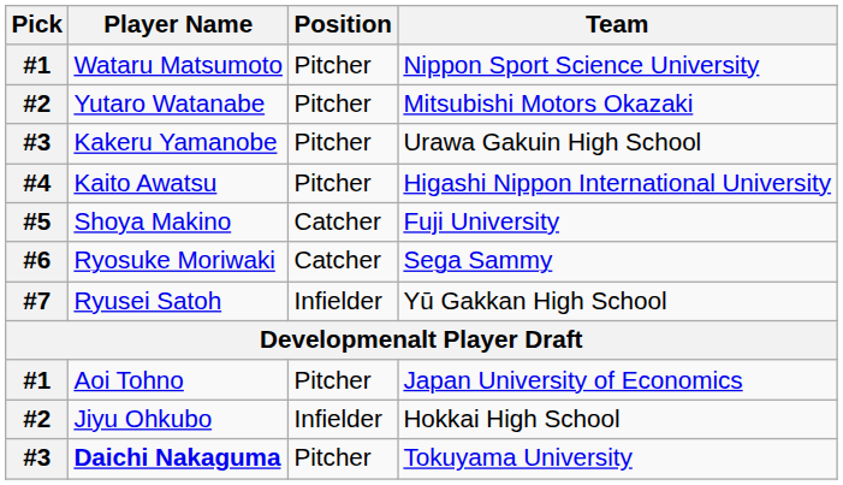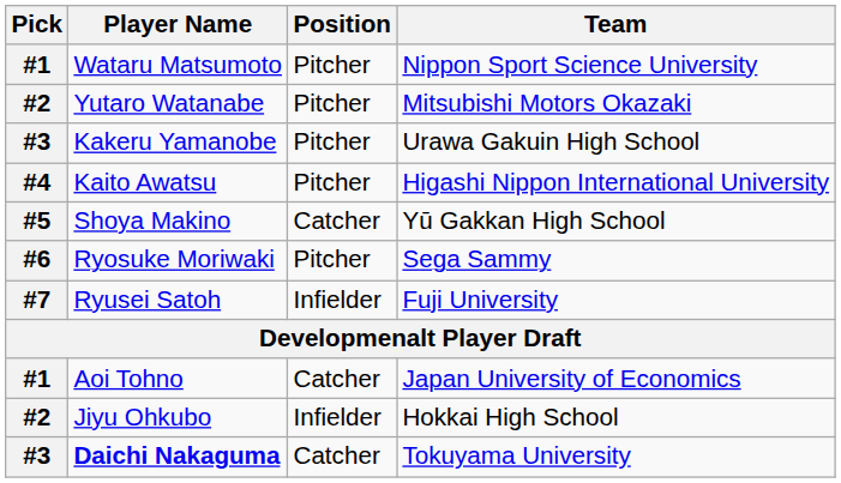Shoya Makino | Team: Fuji University -> Yū Gakkan High School
Ryosuke Moriwaki | Position: Catcher -> Pitcher
Ryusei Satoh | Team: Yū Gakkan High School -> Fuji University
Aoi Tohno | Position: Pitcher -> Catcher
Daichi Nakaguma | Position: Pitcher -> Catcher
